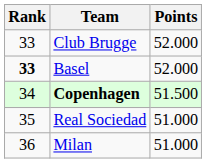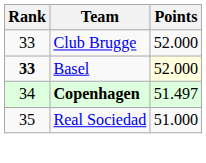Basel | Points: no background -> lightyellow background
Copenhagen | Points: 51.500 -> 51.497
- row: 36 | Milan | 51.000
